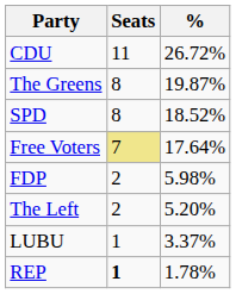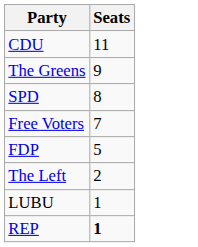- column: % | 26.72% | 19.87% | 18.52% | 17.64% | 5.98% | 5.20% | 3.37% | 1.78%
The Greens | Seats: 8 -> 9
Free Voters | Seats: khaki background -> no background
FDP | Seats: 2 -> 5
